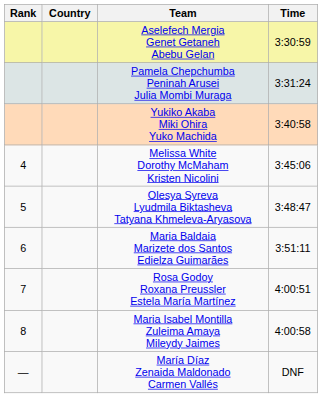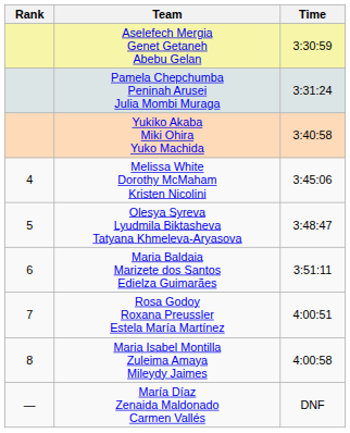- column: Country
